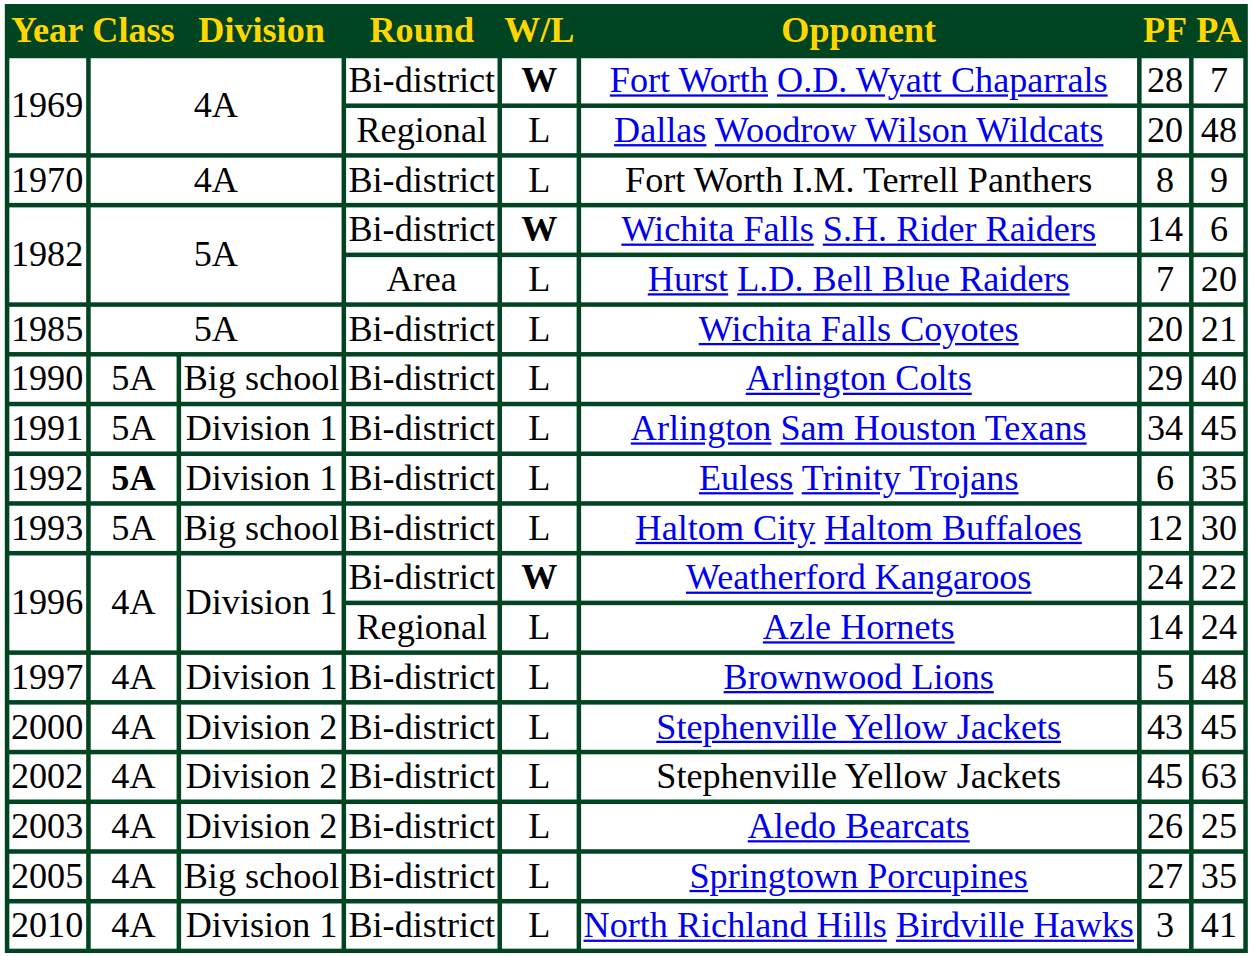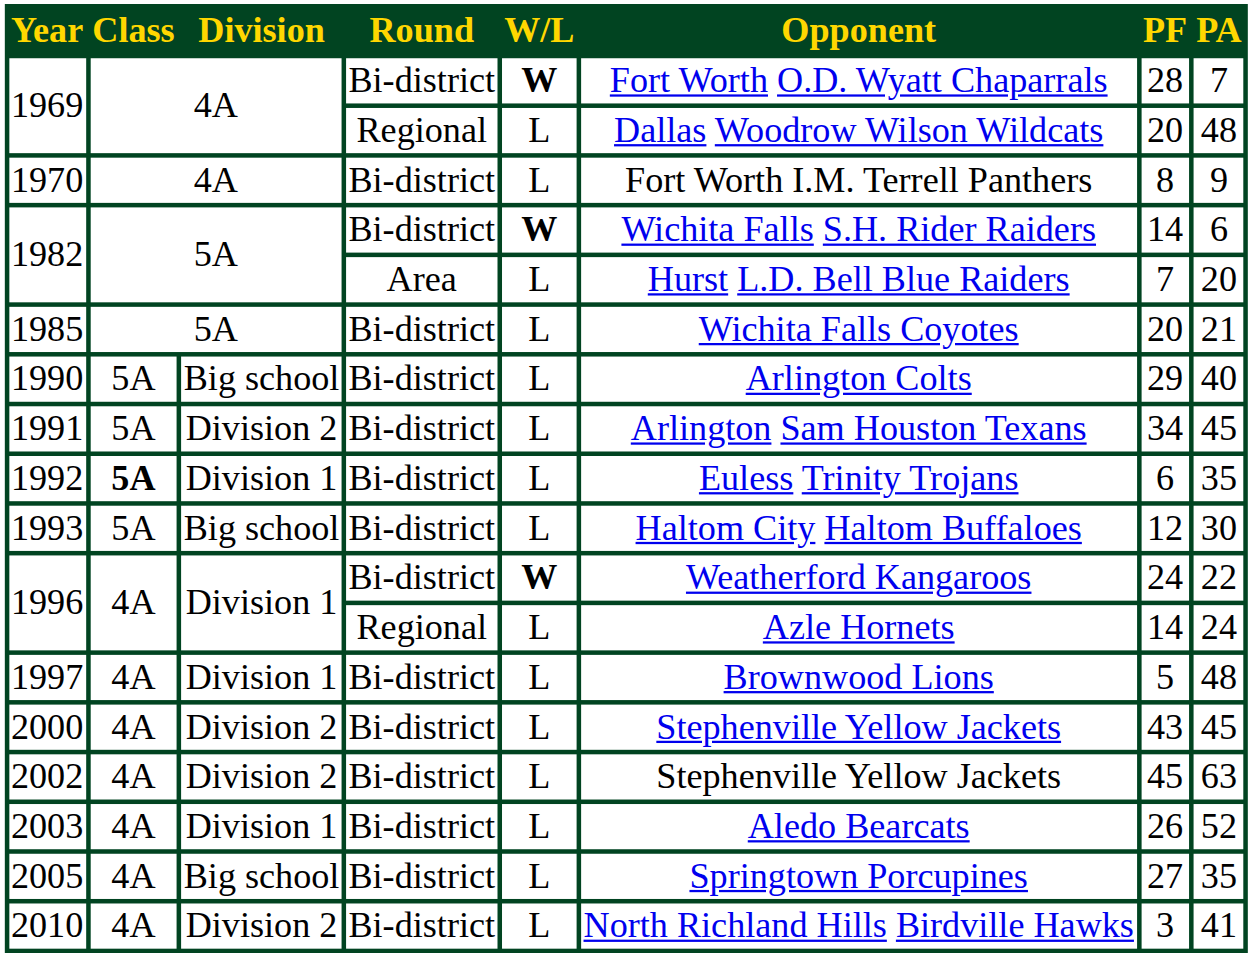1991 | Division: Division 1 -> Division 2
2003 | Division: Division 2 -> Division 1
2003 | PA: 25 -> 52
2010 | Division: Division 1 -> Division 2
